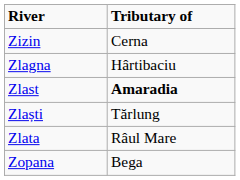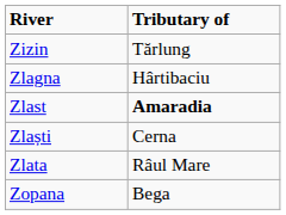Zizin | Tributary of: Cerna -> Tărlung
Zlaști | Tributary of: Tărlung -> Cerna
